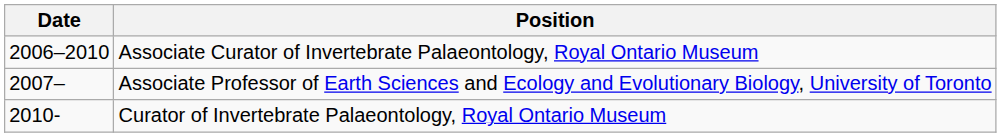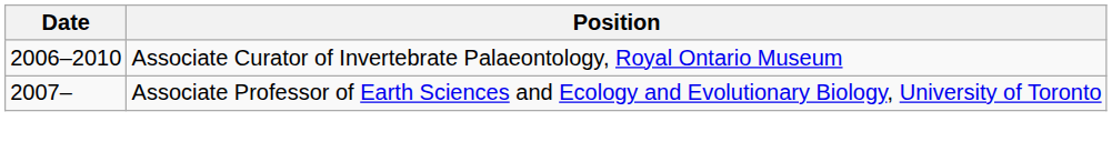- row: 2010- | Curator of Invertebrate Palaeontology, Royal Ontario Museum
